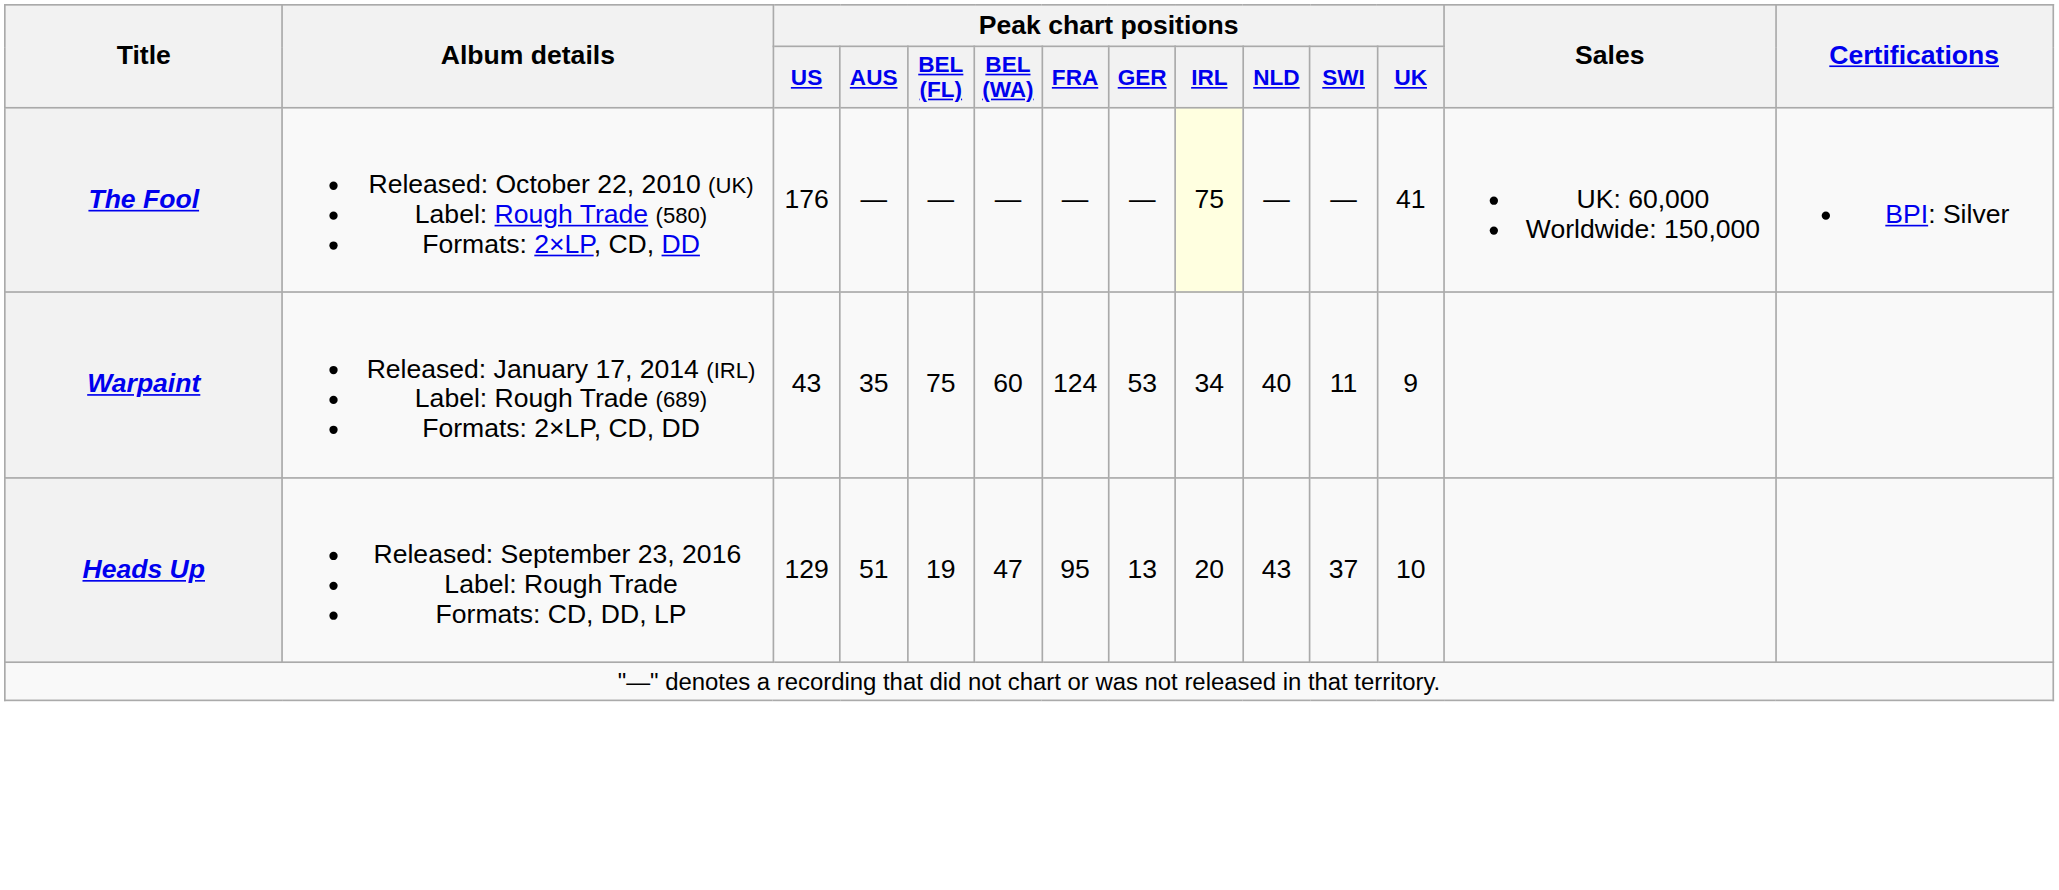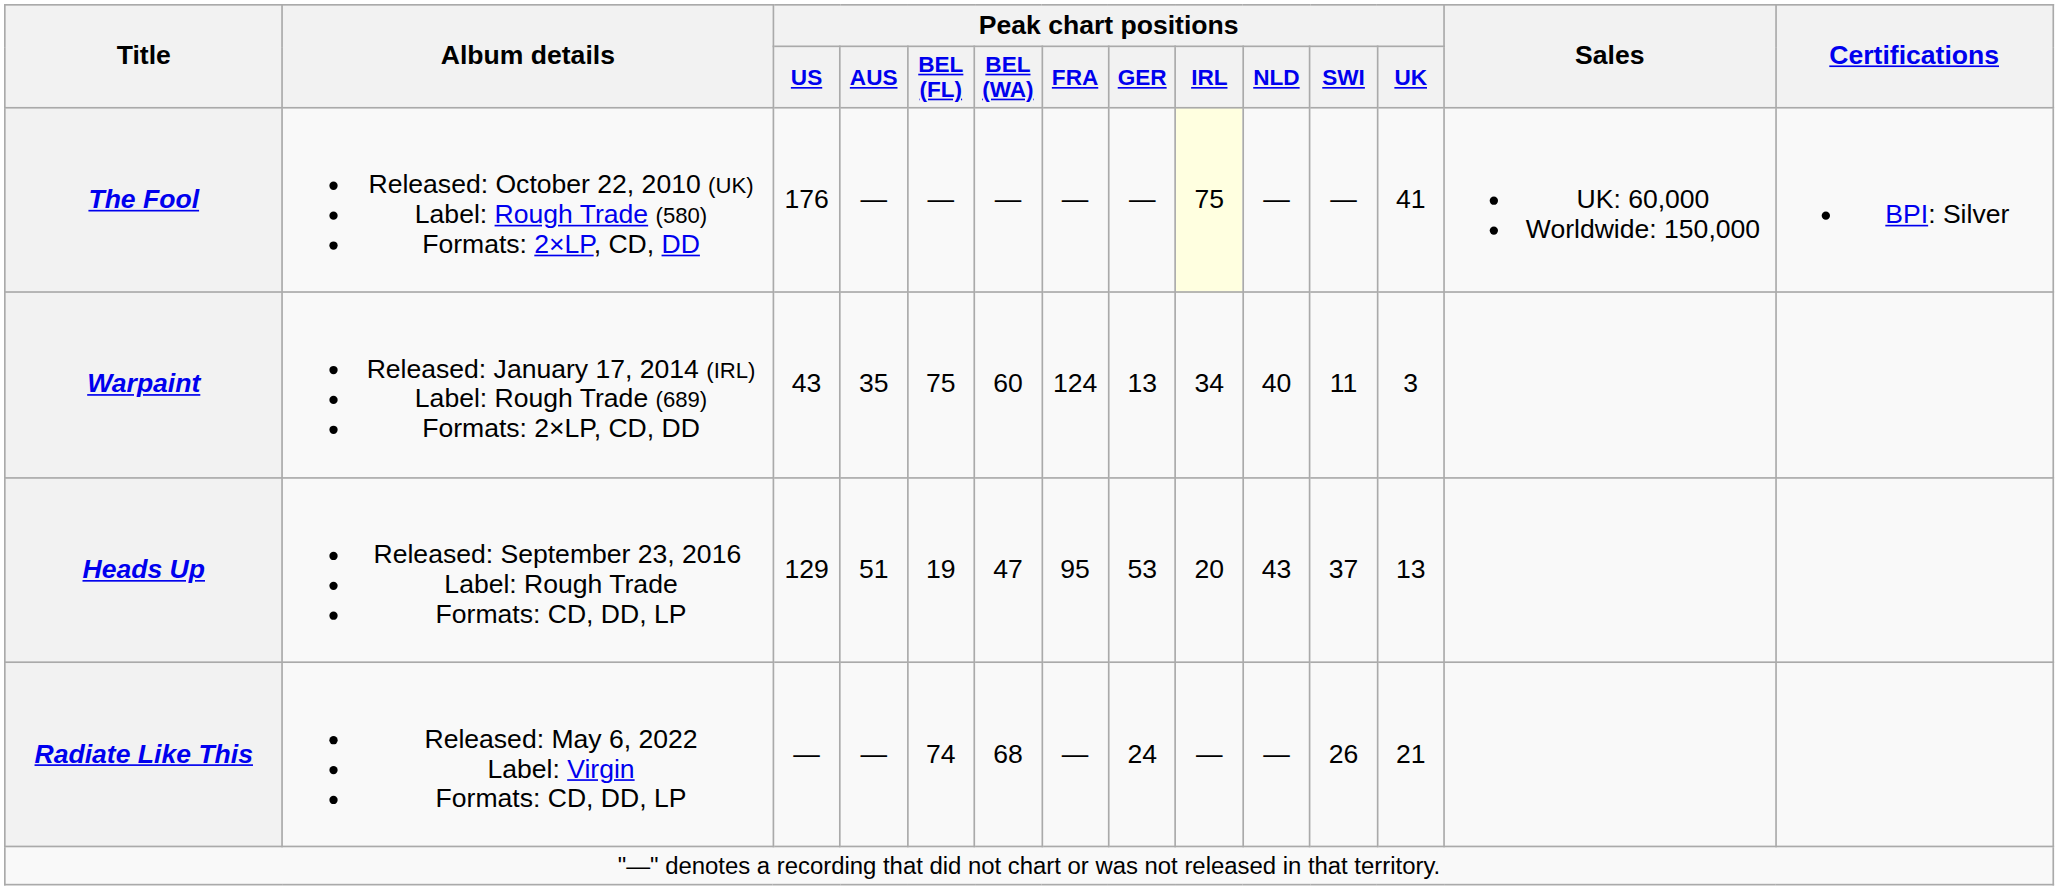Warpaint | Peak chart positions / GER: 53 -> 13
Warpaint | Peak chart positions / UK: 9 -> 3
Heads Up | Peak chart positions / GER: 13 -> 53
Heads Up | Peak chart positions / UK: 10 -> 13
+ row: Radiate Like This | Released: May 6, 2022 Label: Virgin Formats: CD, DD, LP | — | — | 74 | 68 | — | 24 | — | — | 26 | 21
